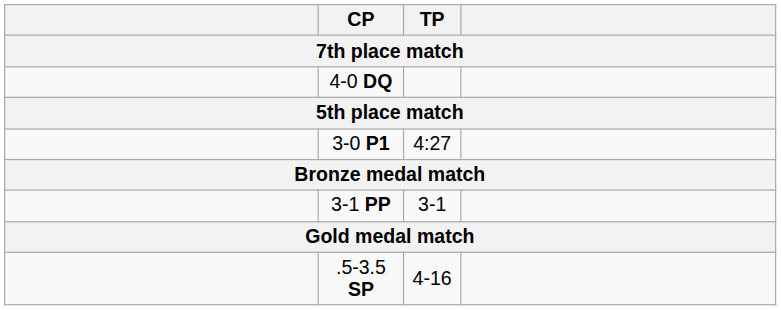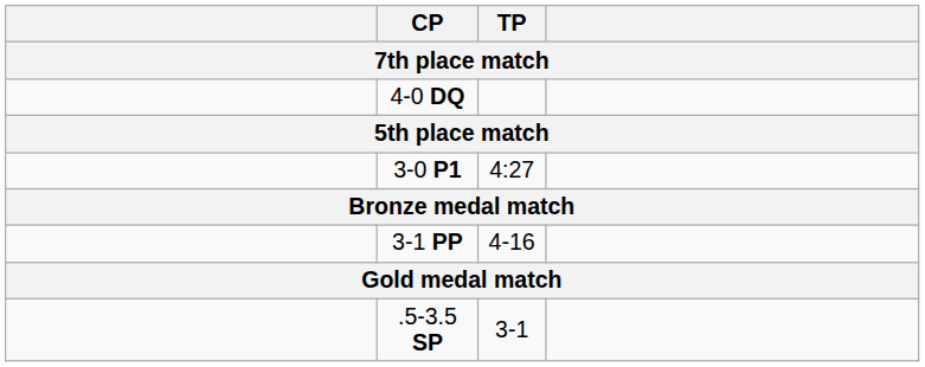3-1 PP | TP: 3-1 -> 4-16
.5-3.5 SP | TP: 4-16 -> 3-1
